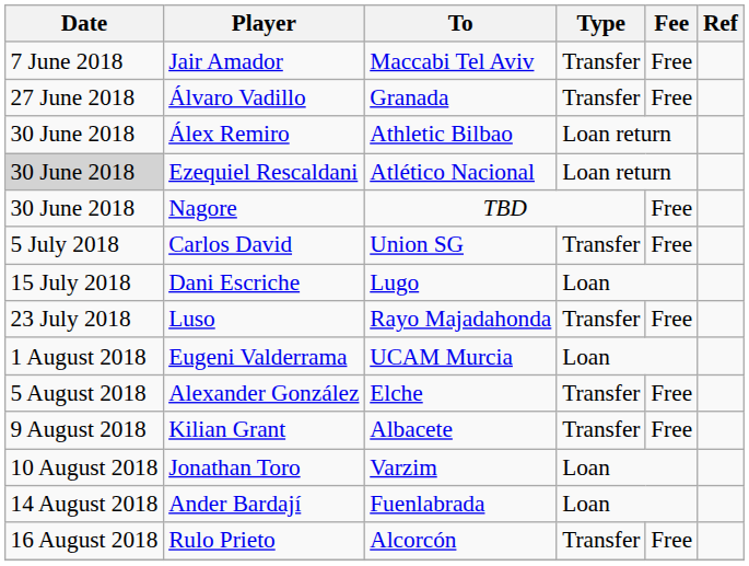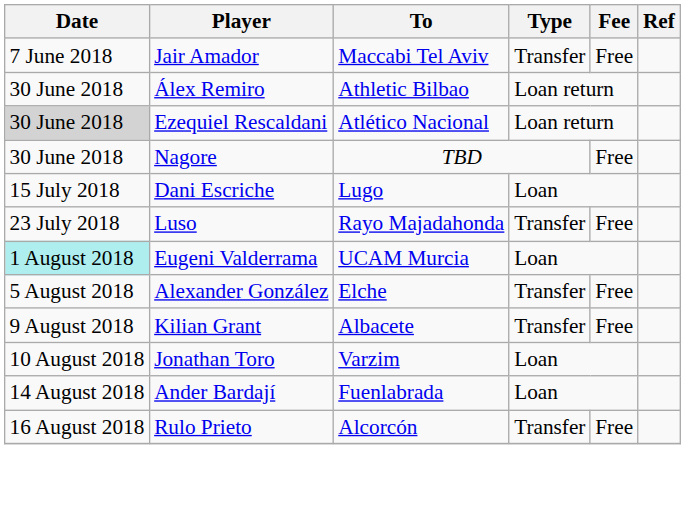- row: 27 June 2018 | Álvaro Vadillo | Granada | Transfer | Free
- row: 5 July 2018 | Carlos David | Union SG | Transfer | Free
Eugeni Valderrama | Date: no background -> paleturquoise background
